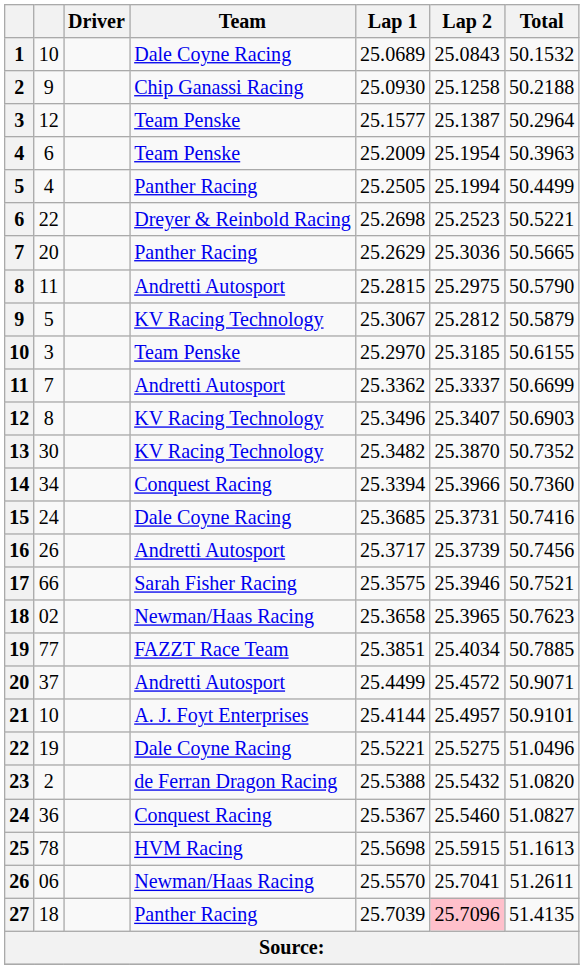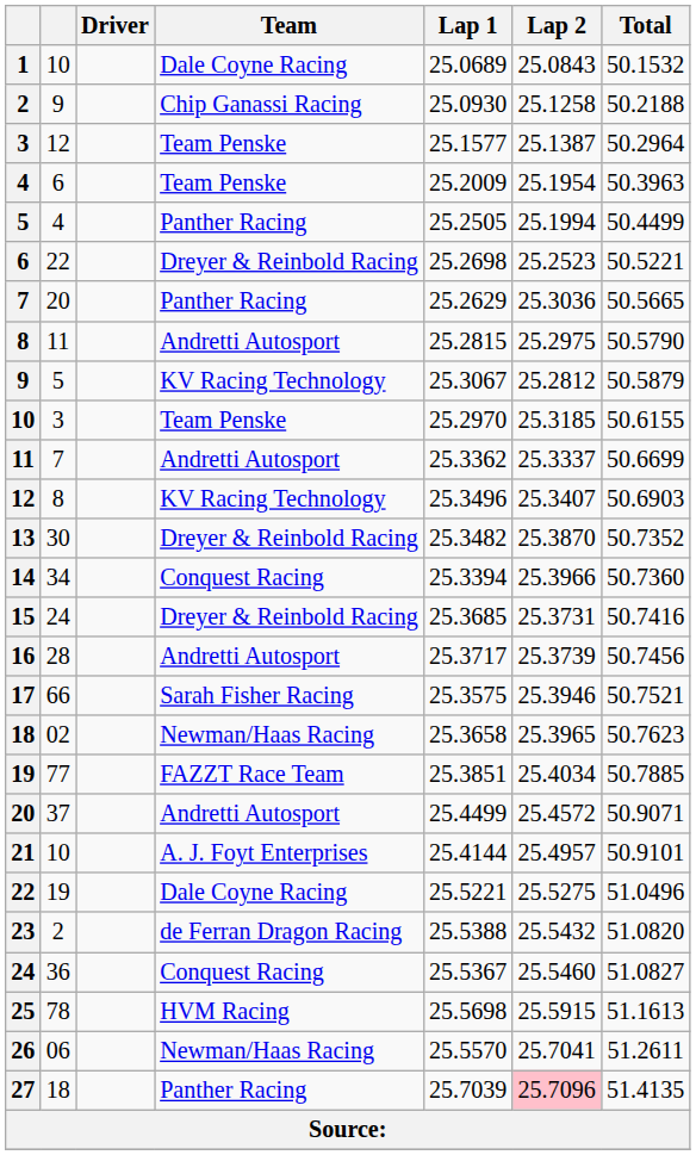13 | Team: KV Racing Technology -> Dreyer & Reinbold Racing
15 | Team: Dale Coyne Racing -> Dreyer & Reinbold Racing
16 | column 2: 26 -> 28
